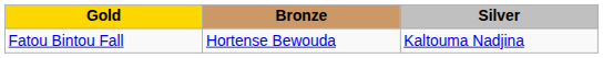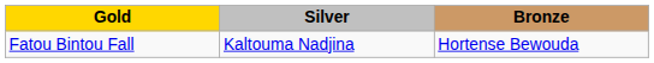columns swapped: Silver <-> Bronze
